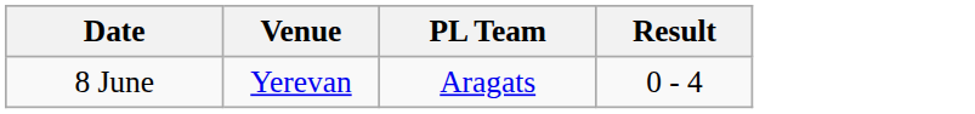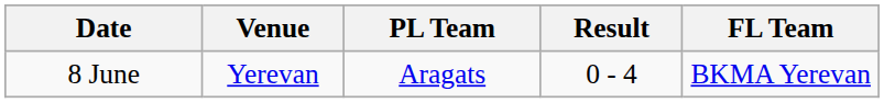+ column: FL Team | BKMA Yerevan
